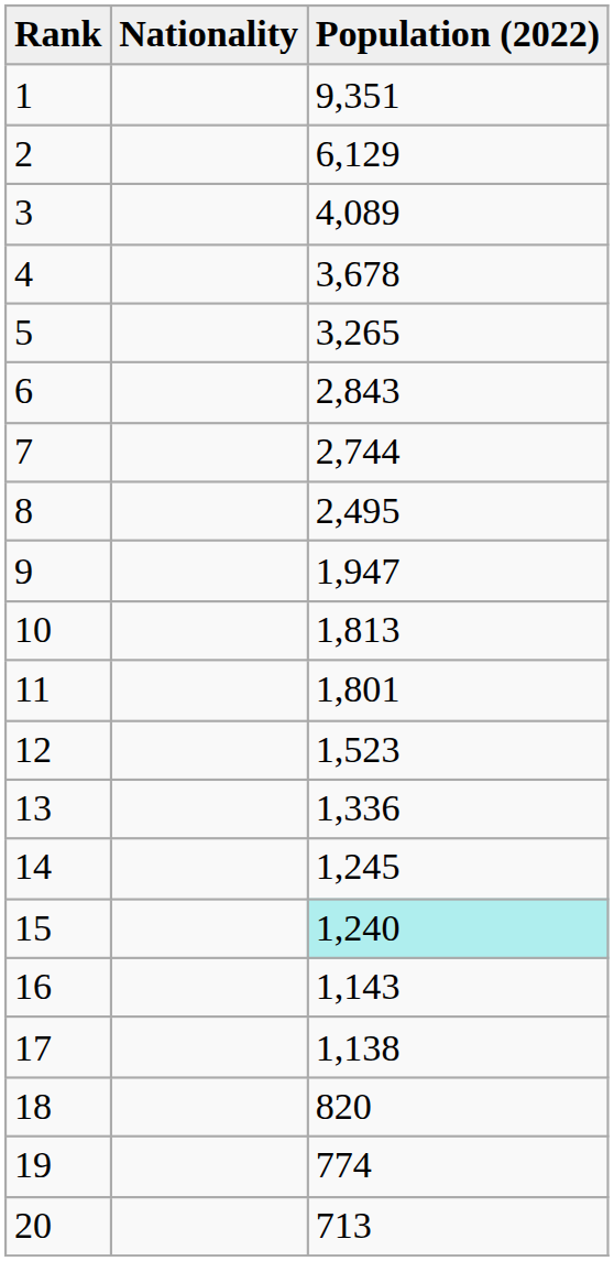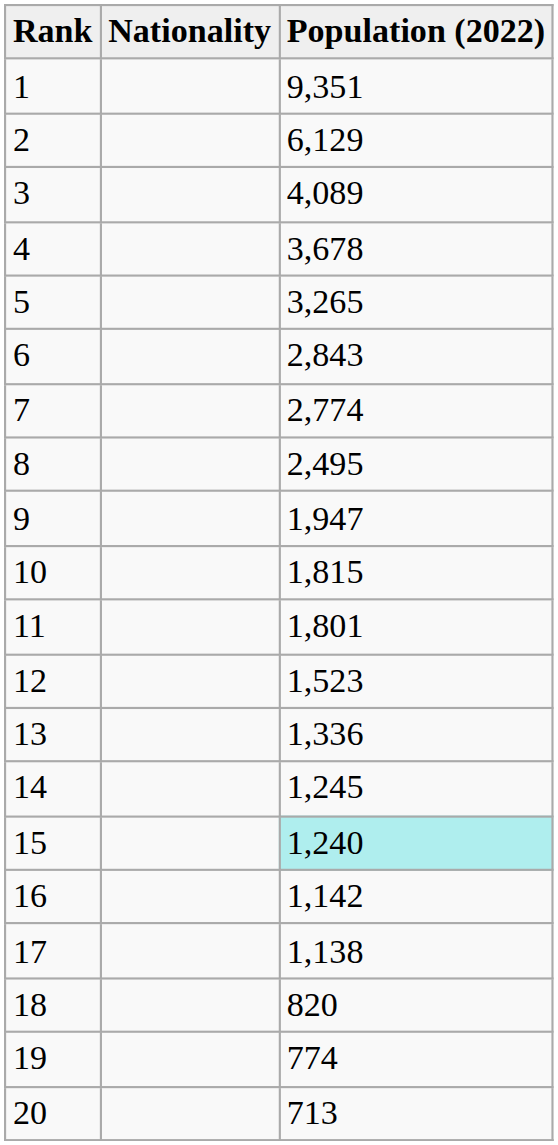7 | Population (2022): 2,744 -> 2,774
10 | Population (2022): 1,813 -> 1,815
16 | Population (2022): 1,143 -> 1,142
